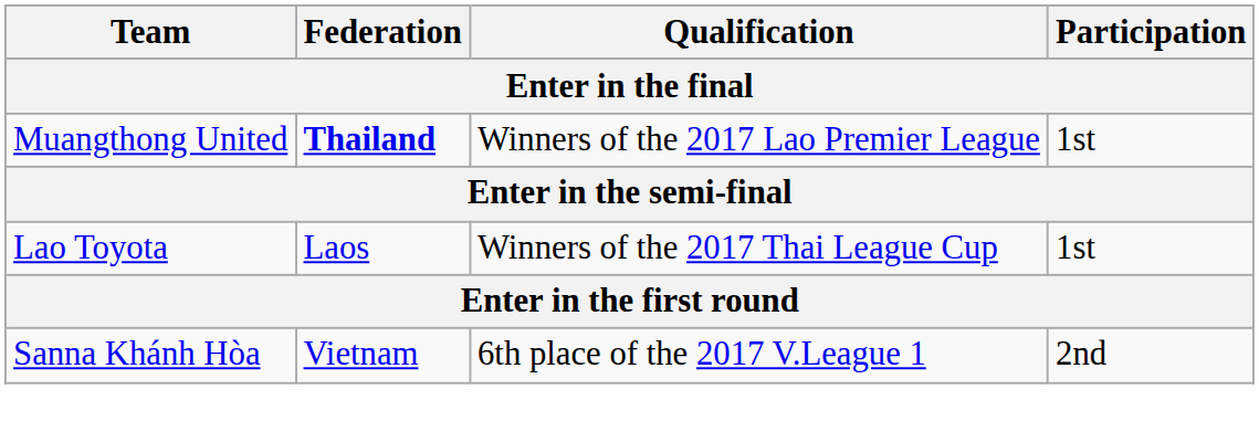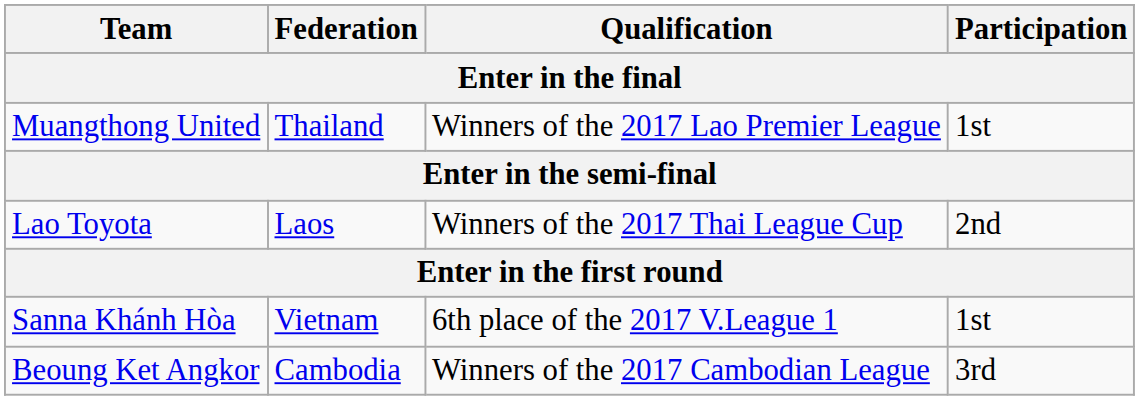Muangthong United | Federation: bold -> normal
Lao Toyota | Participation: 1st -> 2nd
Sanna Khánh Hòa | Participation: 2nd -> 1st
+ row: Beoung Ket Angkor | Cambodia | Winners of the 2017 Cambodian League | 3rd
